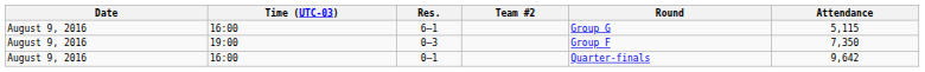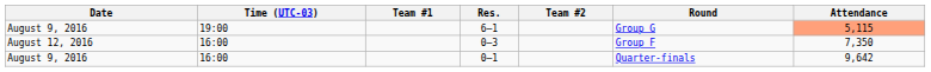+ column: Team #1
6–1 | Time (UTC-03): 16:00 -> 19:00
6–1 | Attendance: no background -> lightsalmon background
0–3 | Date: August 9, 2016 -> August 12, 2016
0–3 | Time (UTC-03): 19:00 -> 16:00
